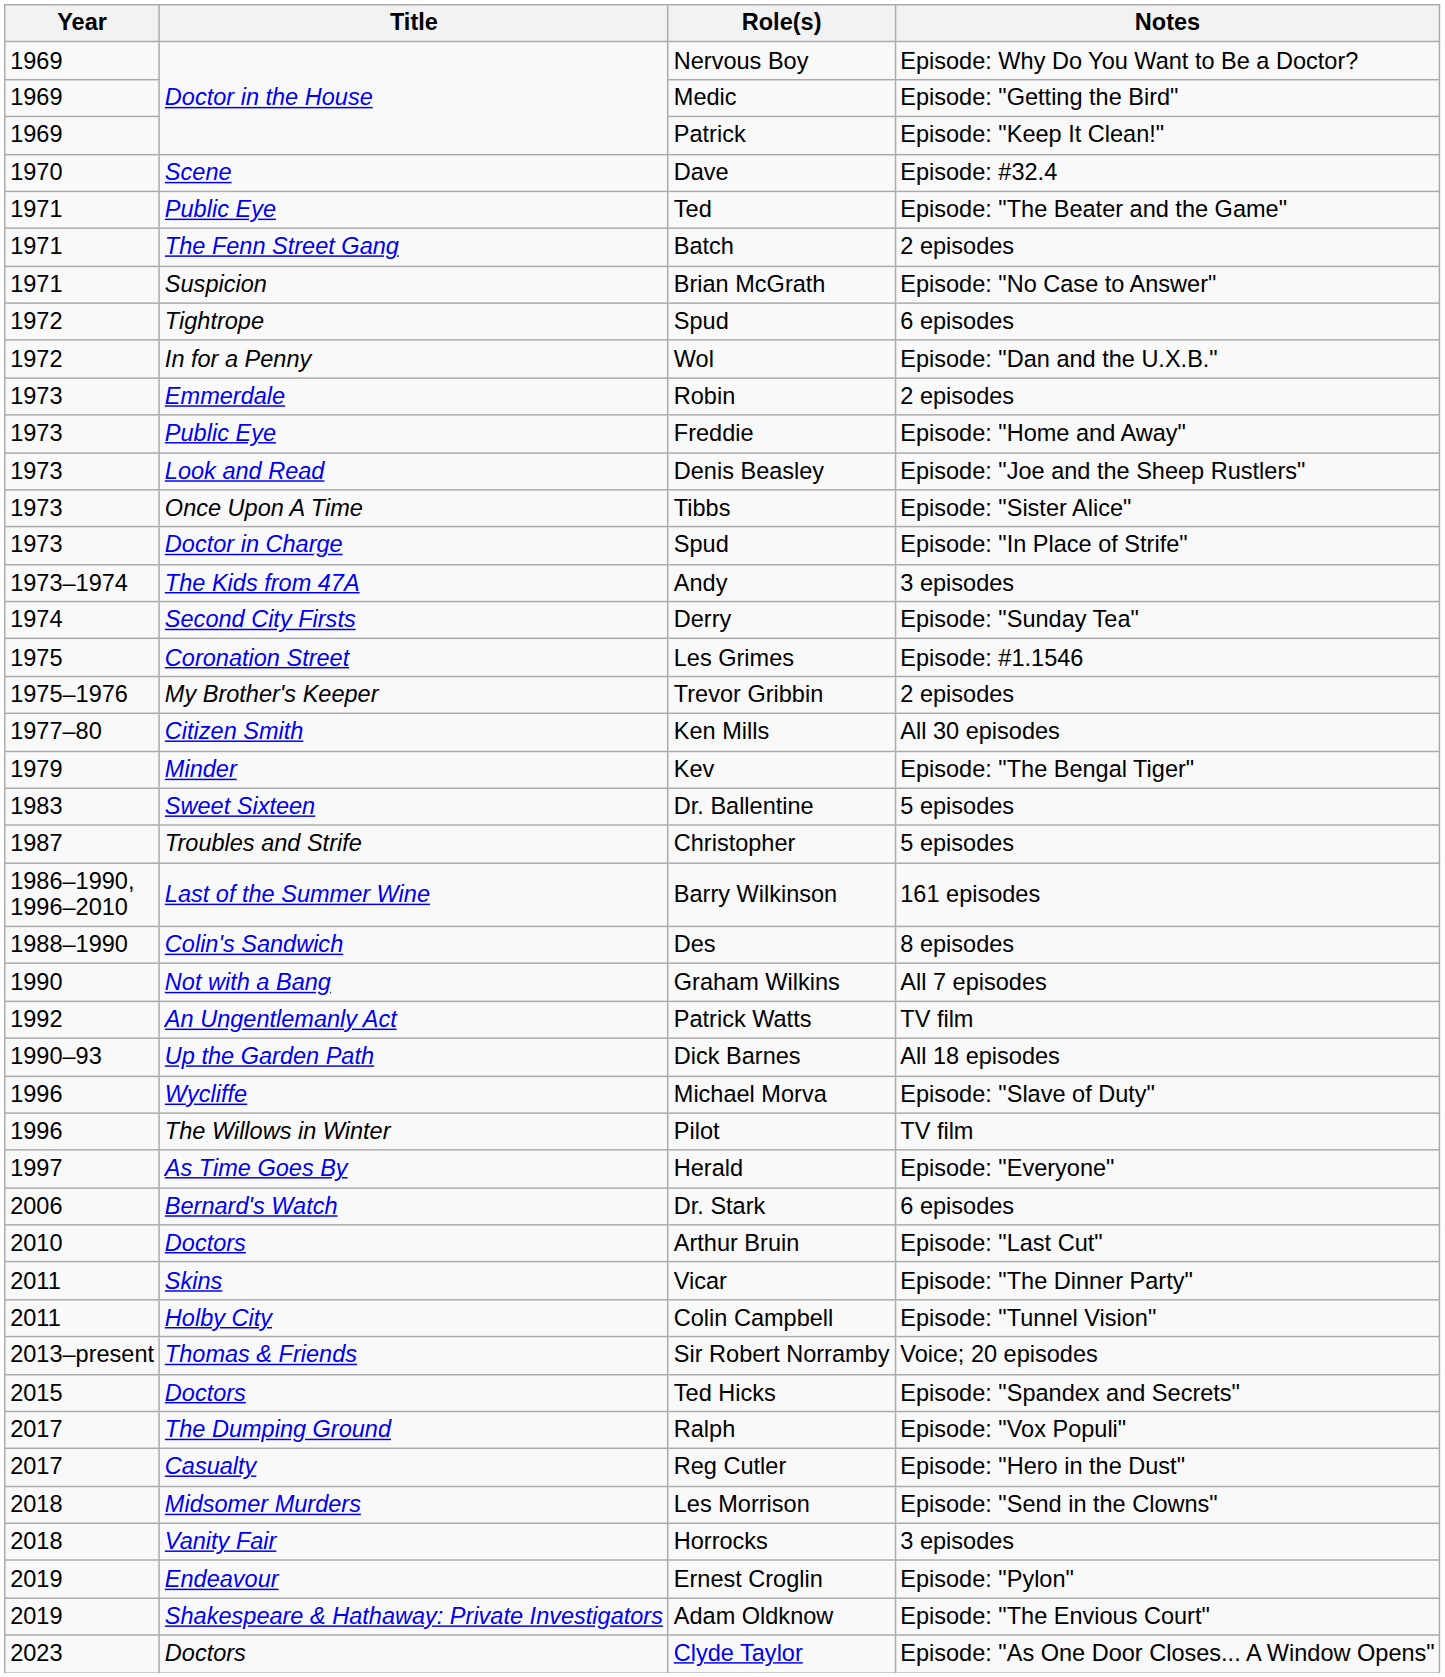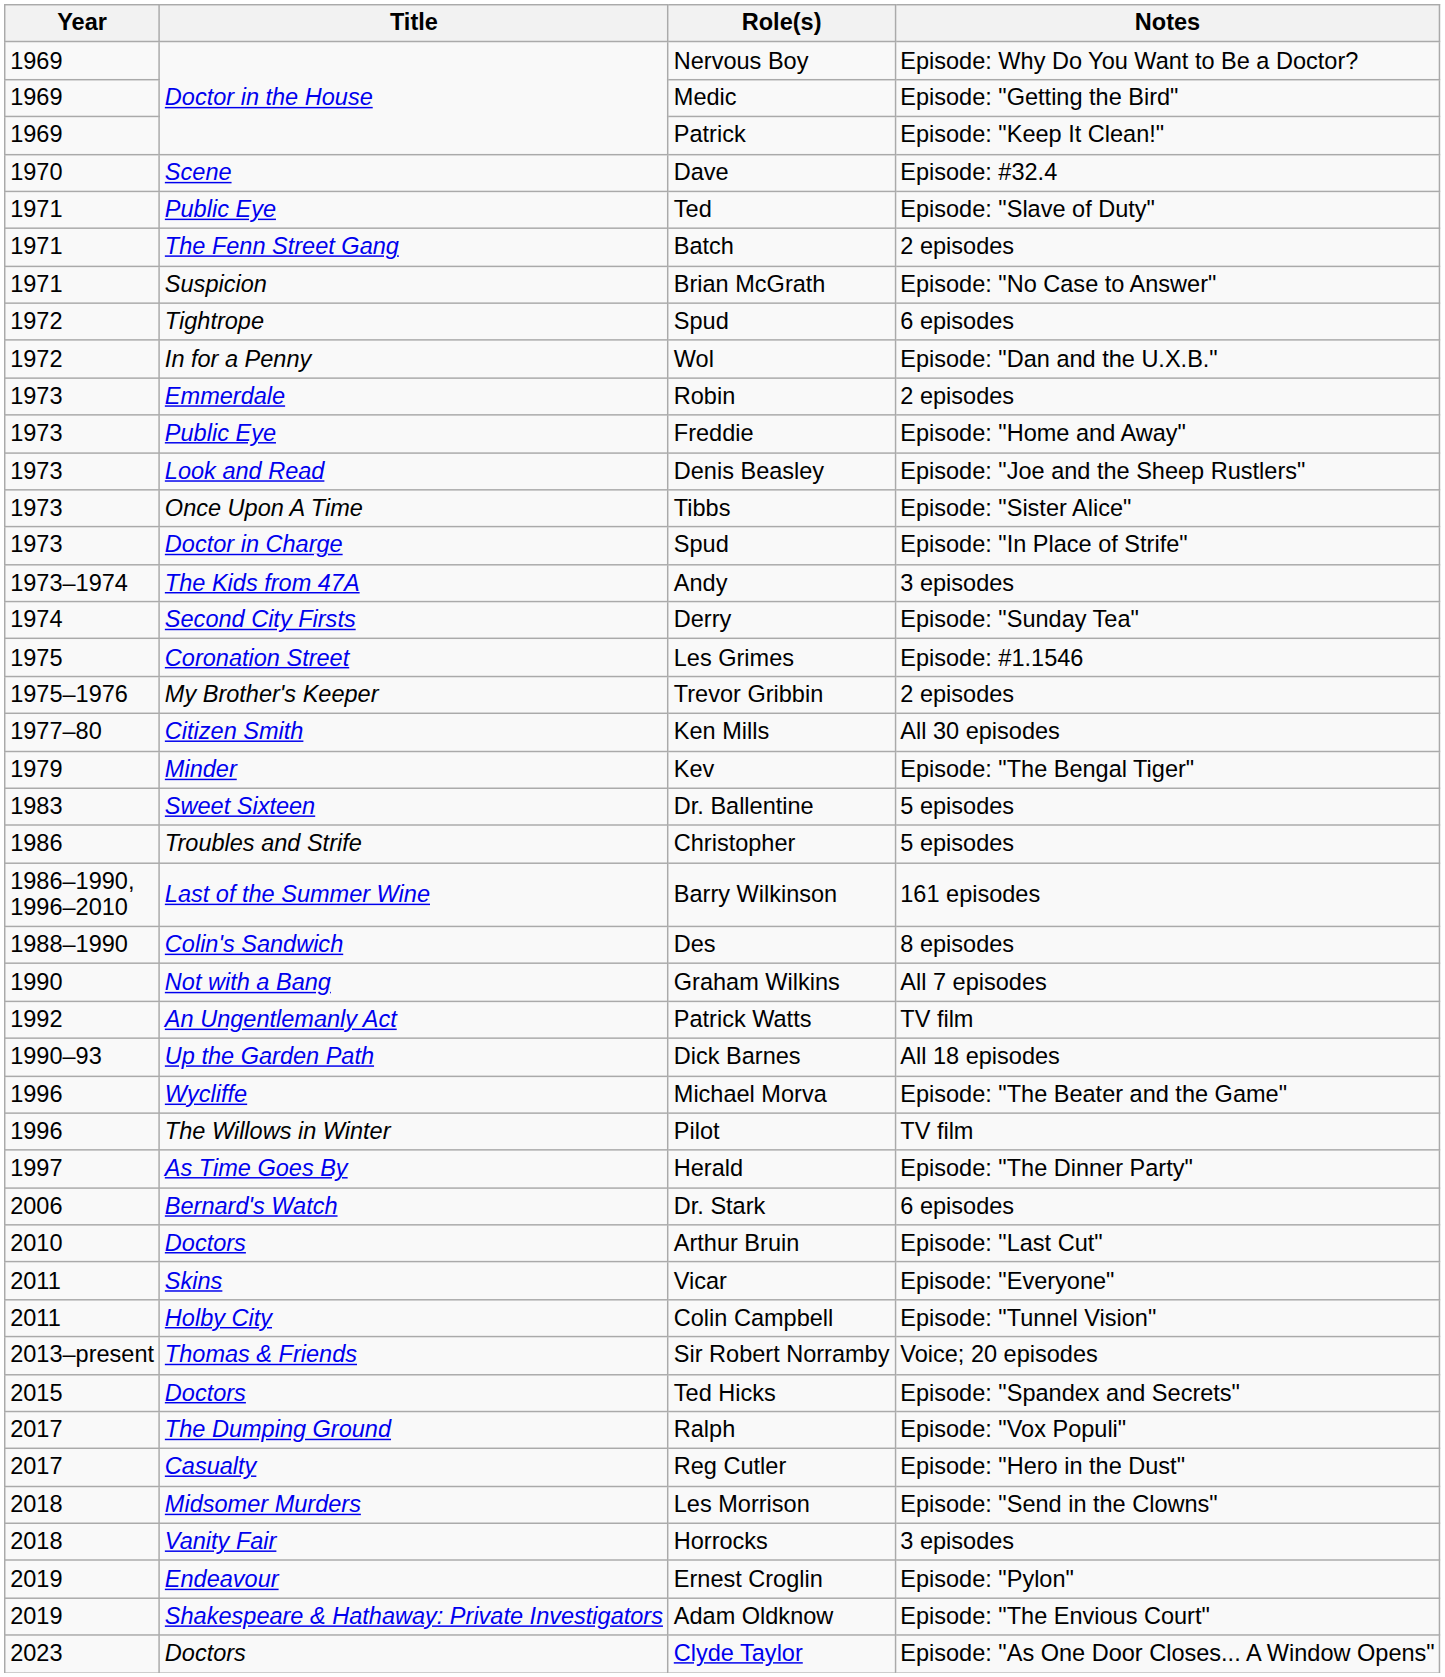Ted | Notes: Episode: "The Beater and the Game" -> Episode: "Slave of Duty"
Christopher | Year: 1987 -> 1986
Michael Morva | Notes: Episode: "Slave of Duty" -> Episode: "The Beater and the Game"
Herald | Notes: Episode: "Everyone" -> Episode: "The Dinner Party"
Vicar | Notes: Episode: "The Dinner Party" -> Episode: "Everyone"
